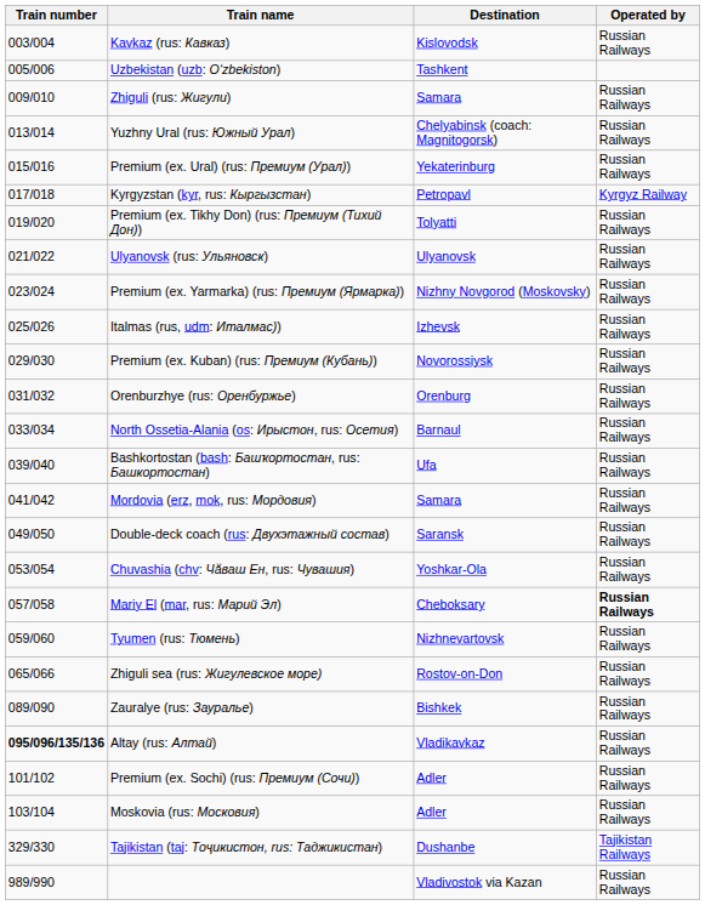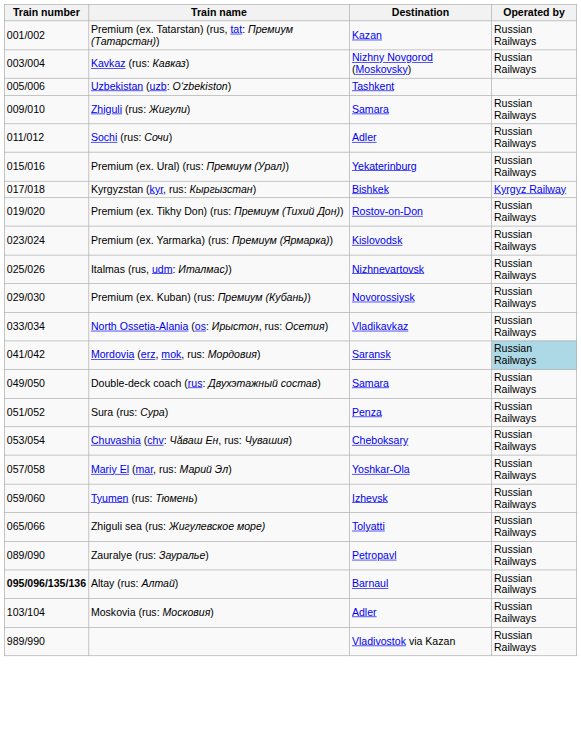+ row: 001/002 | Premium (ex. Tatarstan) (rus, tat: Премиум (Татарстан)) | Kazan | Russian Railways
Kavkaz (rus: Кавказ) | Destination: Kislovodsk -> Nizhny Novgorod (Moskovsky)
+ row: 011/012 | Sochi (rus: Сочи) | Adler | Russian Railways
- row: 013/014 | Yuzhny Ural (rus: Южный Урал) | Chelyabinsk (coach: Magnitogorsk) | Russian Railways
Kyrgyzstan (kyr, rus: Кыргызстан) | Destination: Petropavl -> Bishkek
Premium (ex. Tikhy Don) (rus: Премиум (Тихий Дон)) | Destination: Tolyatti -> Rostov-on-Don
- row: 021/022 | Ulyanovsk (rus: Ульяновск) | Ulyanovsk | Russian Railways
Premium (ex. Yarmarka) (rus: Премиум (Ярмарка)) | Destination: Nizhny Novgorod (Moskovsky) -> Kislovodsk
Italmas (rus, udm: Италмас)) | Destination: Izhevsk -> Nizhnevartovsk
- row: 031/032 | Orenburzhye (rus: Оренбуржье) | Orenburg | Russian Railways
North Ossetia-Alania (os: Ирыстон, rus: Оcетия) | Destination: Barnaul -> Vladikavkaz
- row: 039/040 | Bashkortostan (bash: Башҡортостан, rus: Башкортостан) | Ufa | Russian Railways
Mordovia (erz, mok, rus: Мордовия) | Destination: Samara -> Saransk
Mordovia (erz, mok, rus: Мордовия) | Operated by: no background -> lightblue background
Double-deck coach (rus: Двухэтажный состав) | Destination: Saransk -> Samara
+ row: 051/052 | Sura (rus: Сура) | Penza | Russian Railways
Chuvashia (chv: Чӑваш Ен, rus: Чувашия) | Destination: Yoshkar-Ola -> Cheboksary
Mariy El (mar, rus: Марий Эл) | Destination: Cheboksary -> Yoshkar-Ola
Mariy El (mar, rus: Марий Эл) | Operated by: bold -> normal
Tyumen (rus: Тюмень) | Destination: Nizhnevartovsk -> Izhevsk
Zhiguli sea (rus: Жигулевское море) | Destination: Rostov-on-Don -> Tolyatti
Zauralye (rus: Зауралье) | Destination: Bishkek -> Petropavl
Altay (rus: Алтай) | Destination: Vladikavkaz -> Barnaul
- row: 101/102 | Premium (ex. Sochi) (rus: Премиум (Сочи)) | Adler | Russian Railways
- row: 329/330 | Tajikistan (taj: Тоҷикистон, rus: Таджикистан) | Dushanbe | Tajikistan Railways
